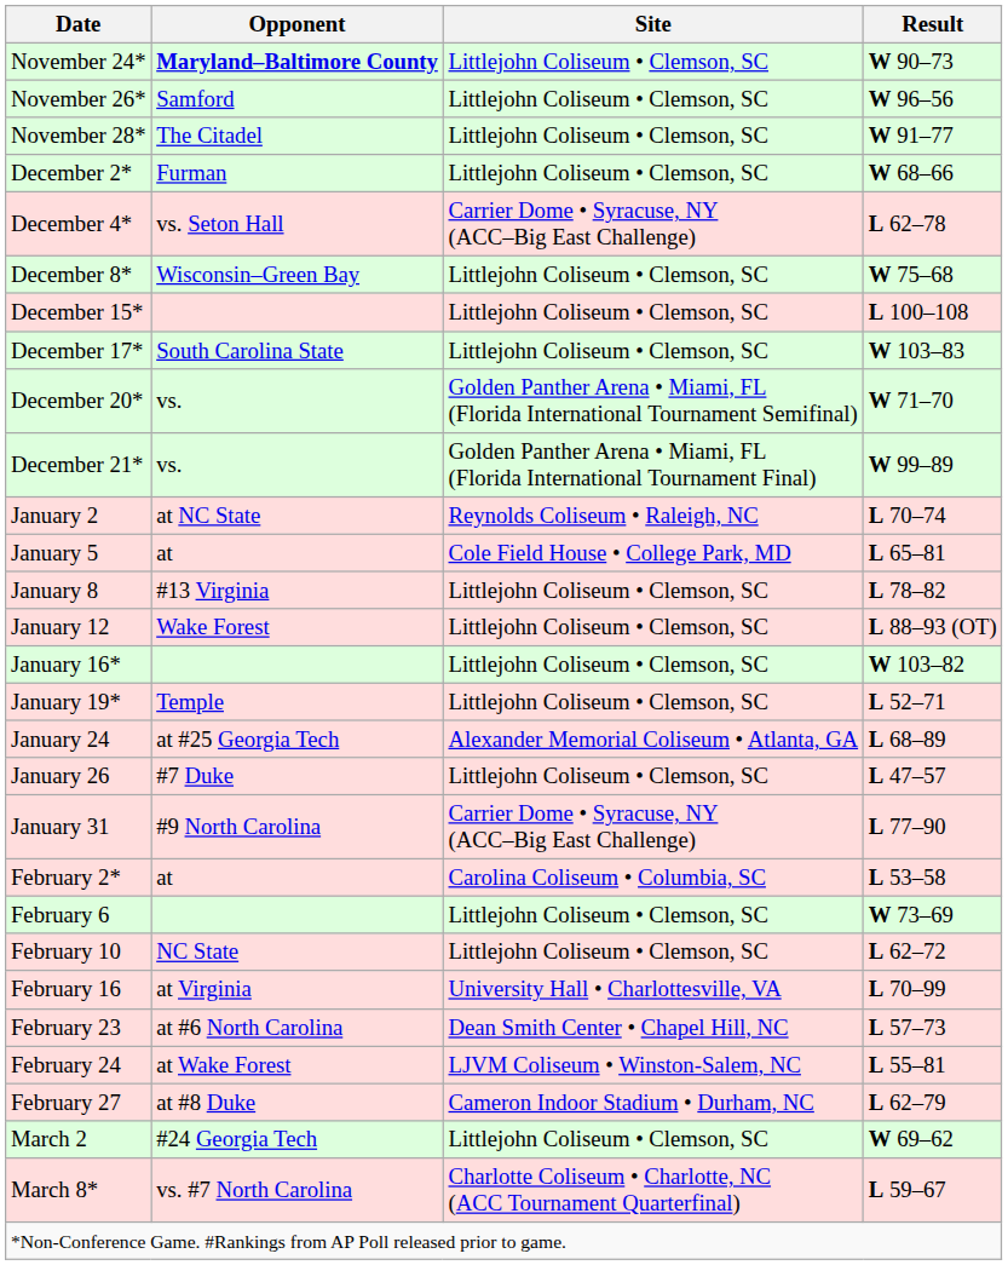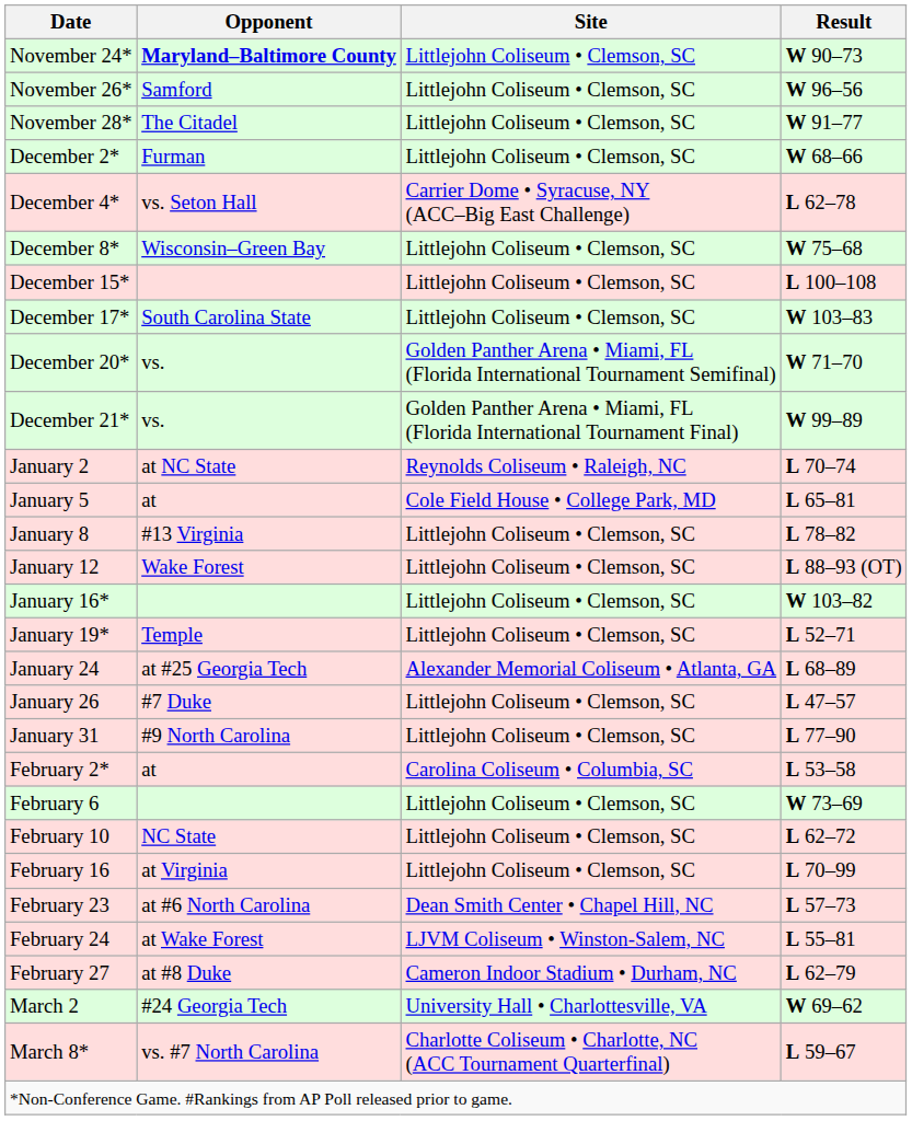January 31 | Site: Carrier Dome • Syracuse, NY (ACC–Big East Challenge) -> Littlejohn Coliseum • Clemson, SC
February 16 | Site: University Hall • Charlottesville, VA -> Littlejohn Coliseum • Clemson, SC
March 2 | Site: Littlejohn Coliseum • Clemson, SC -> University Hall • Charlottesville, VA
